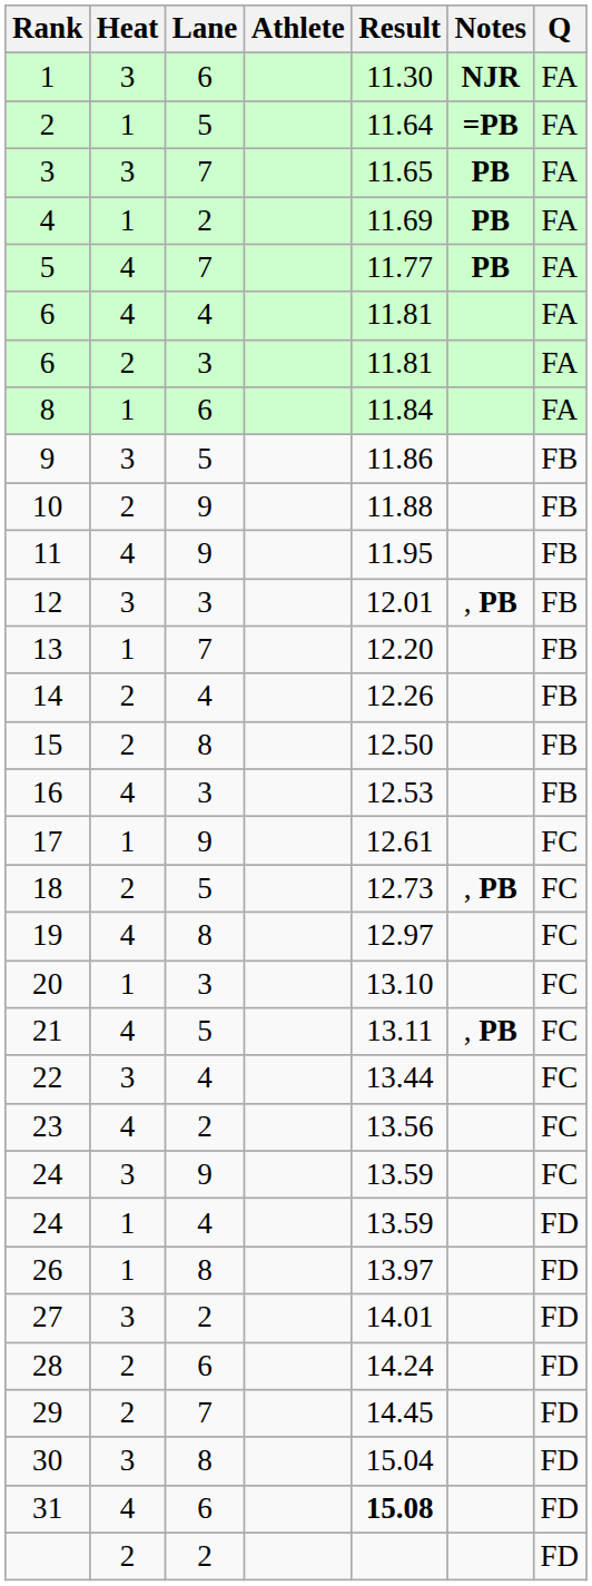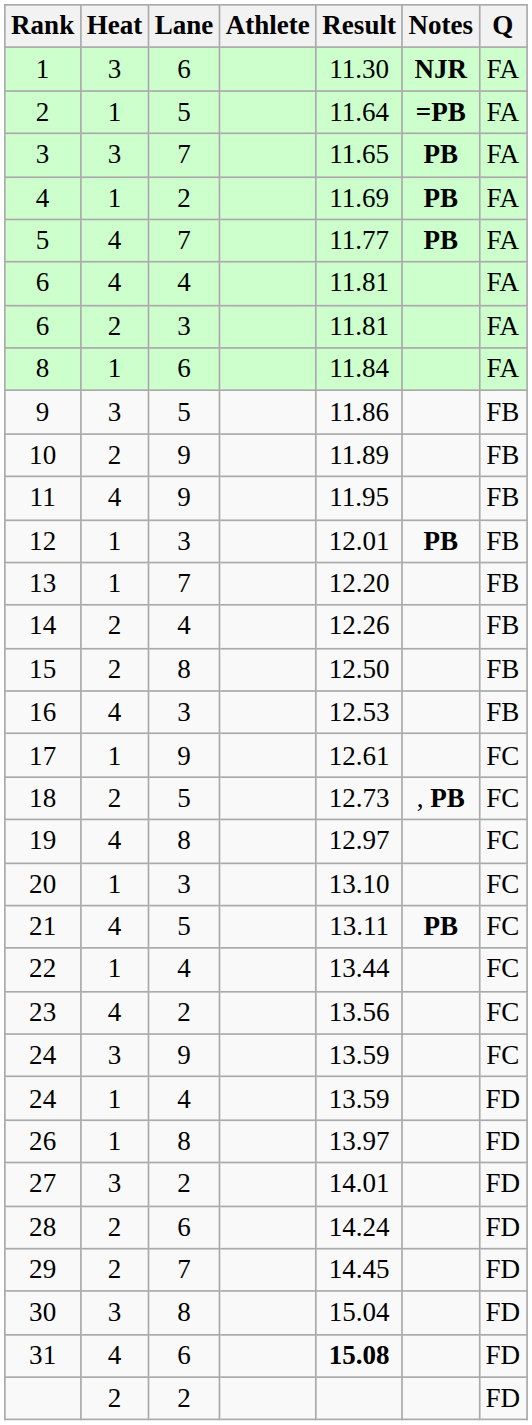10 | Result: 11.88 -> 11.89
12 | Heat: 3 -> 1
12 | Notes: , PB -> PB
21 | Notes: , PB -> PB
22 | Heat: 3 -> 1
